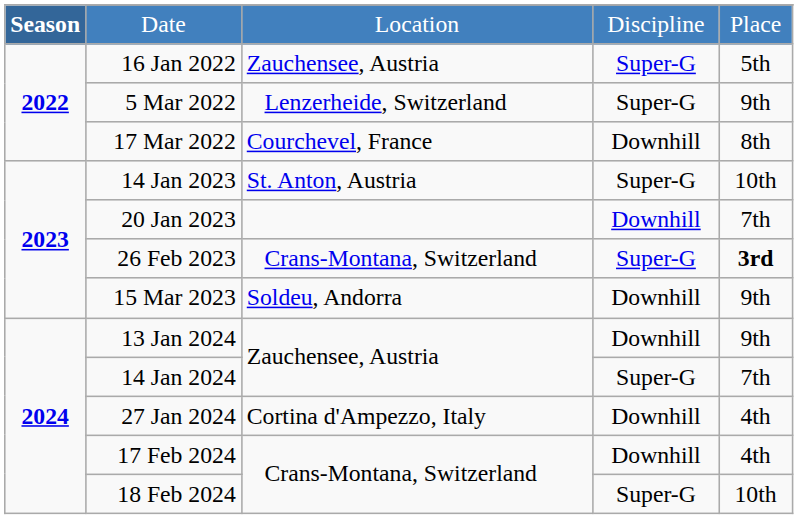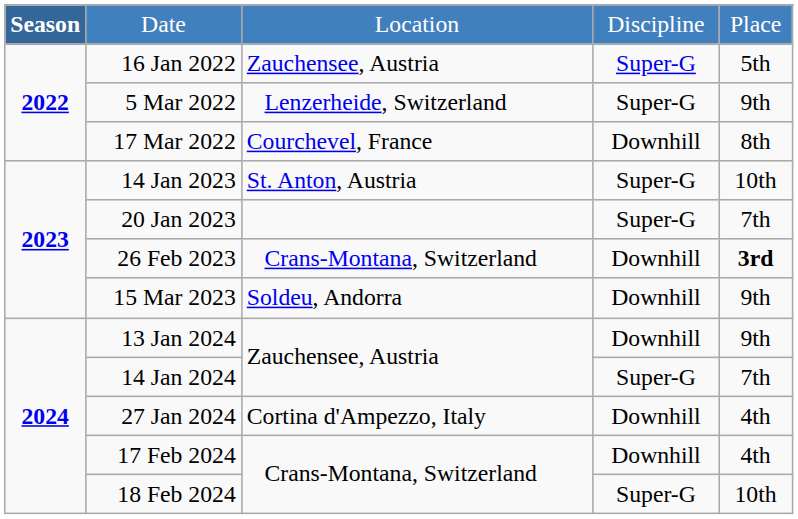20 Jan 2023 | column 4: Downhill -> Super-G
26 Feb 2023 | column 4: Super-G -> Downhill
